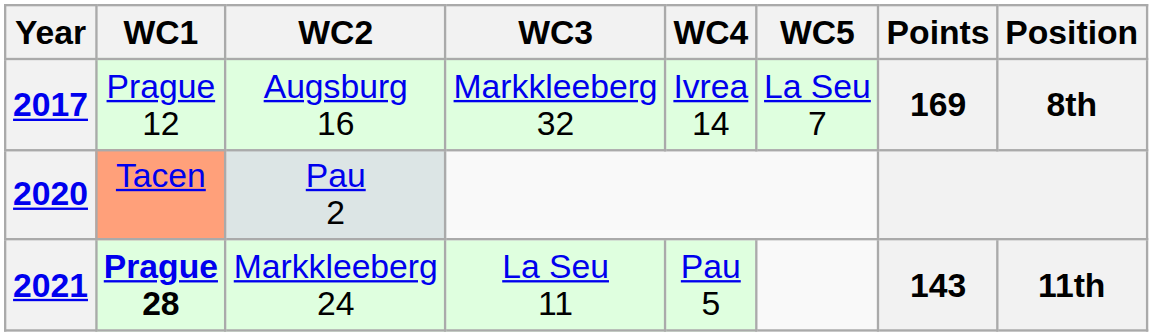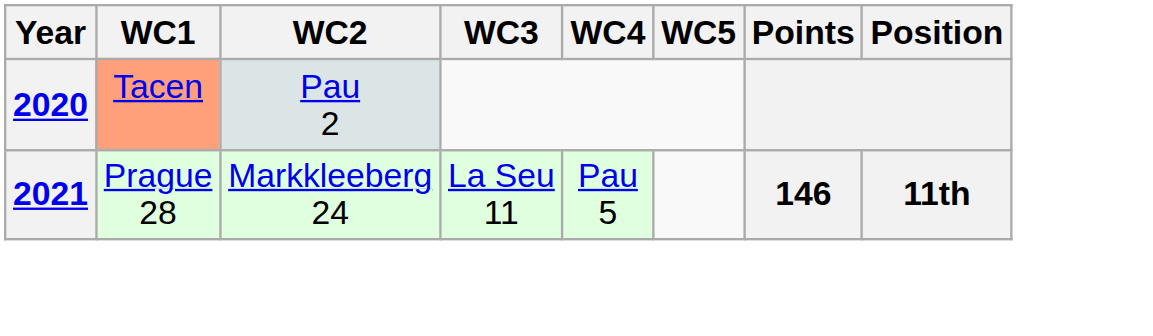- row: 2017 | Prague 12 | Augsburg 16 | Markkleeberg 32 | Ivrea 14 | La Seu 7 | 169 | 8th
2021 | WC1: bold -> normal
2021 | Points: 143 -> 146
